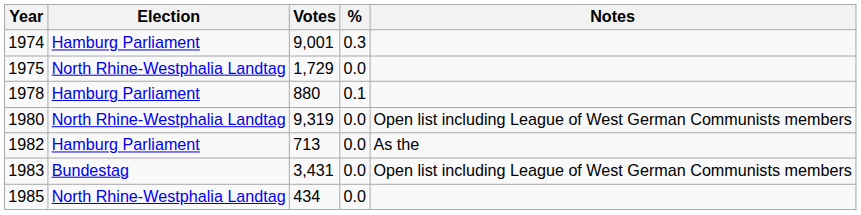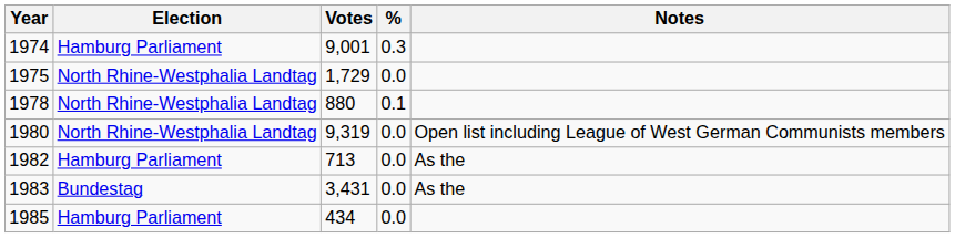1978 | Election: Hamburg Parliament -> North Rhine-Westphalia Landtag
1983 | Notes: Open list including League of West German Communists members -> As the
1985 | Election: North Rhine-Westphalia Landtag -> Hamburg Parliament
